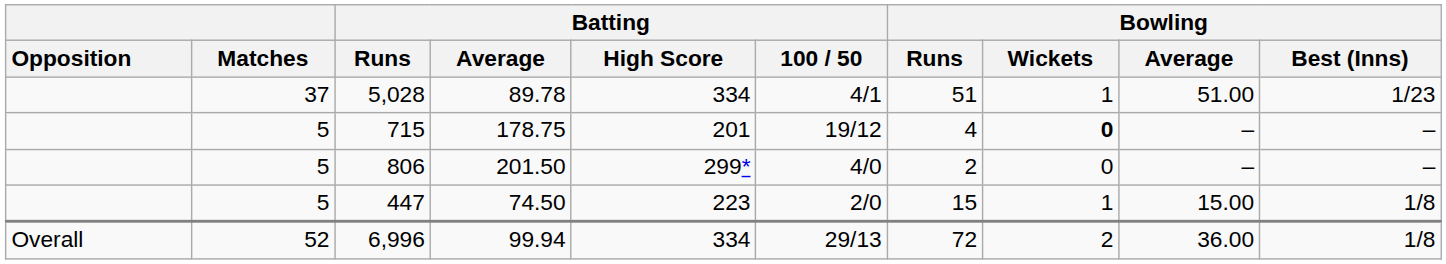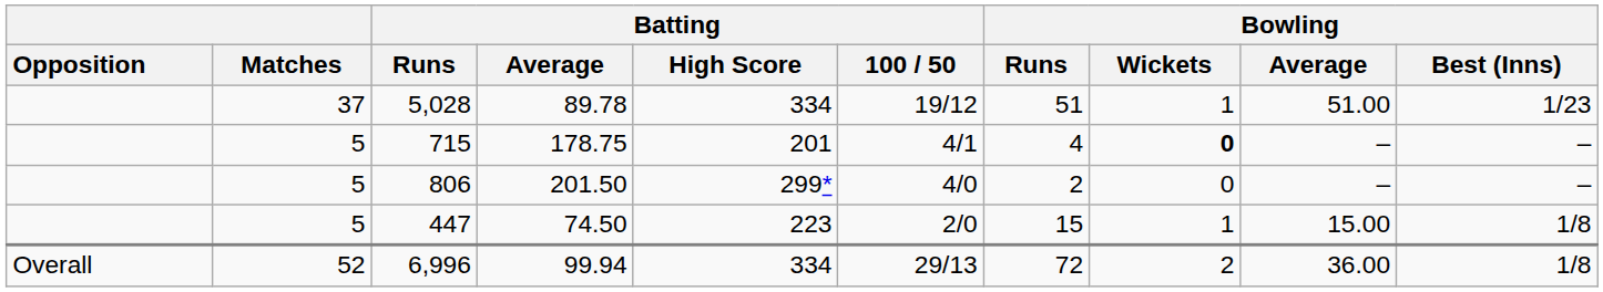5,028 | Batting / 100 / 50: 4/1 -> 19/12
715 | Batting / 100 / 50: 19/12 -> 4/1
